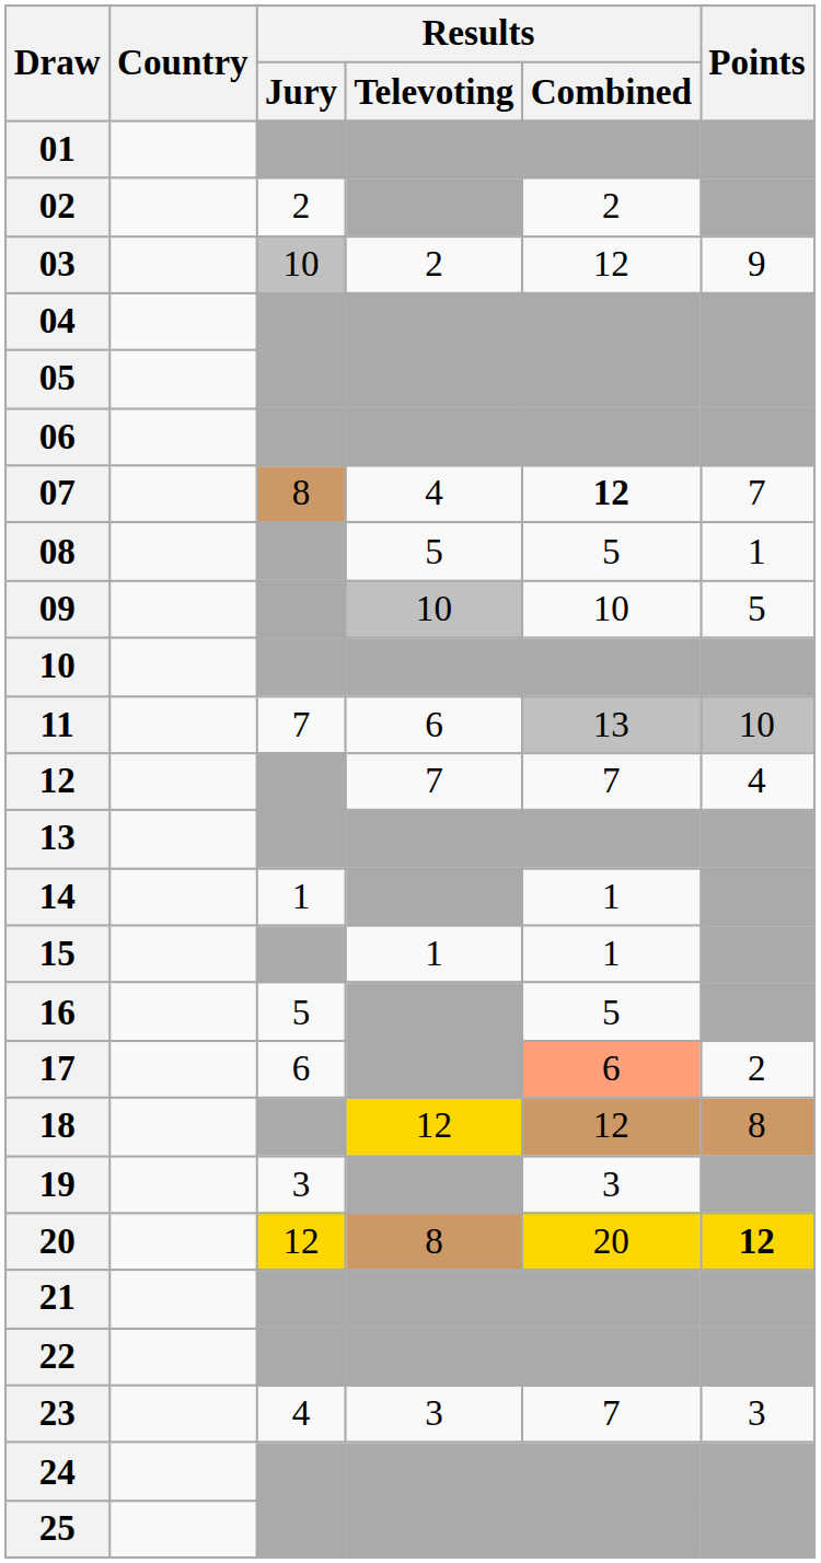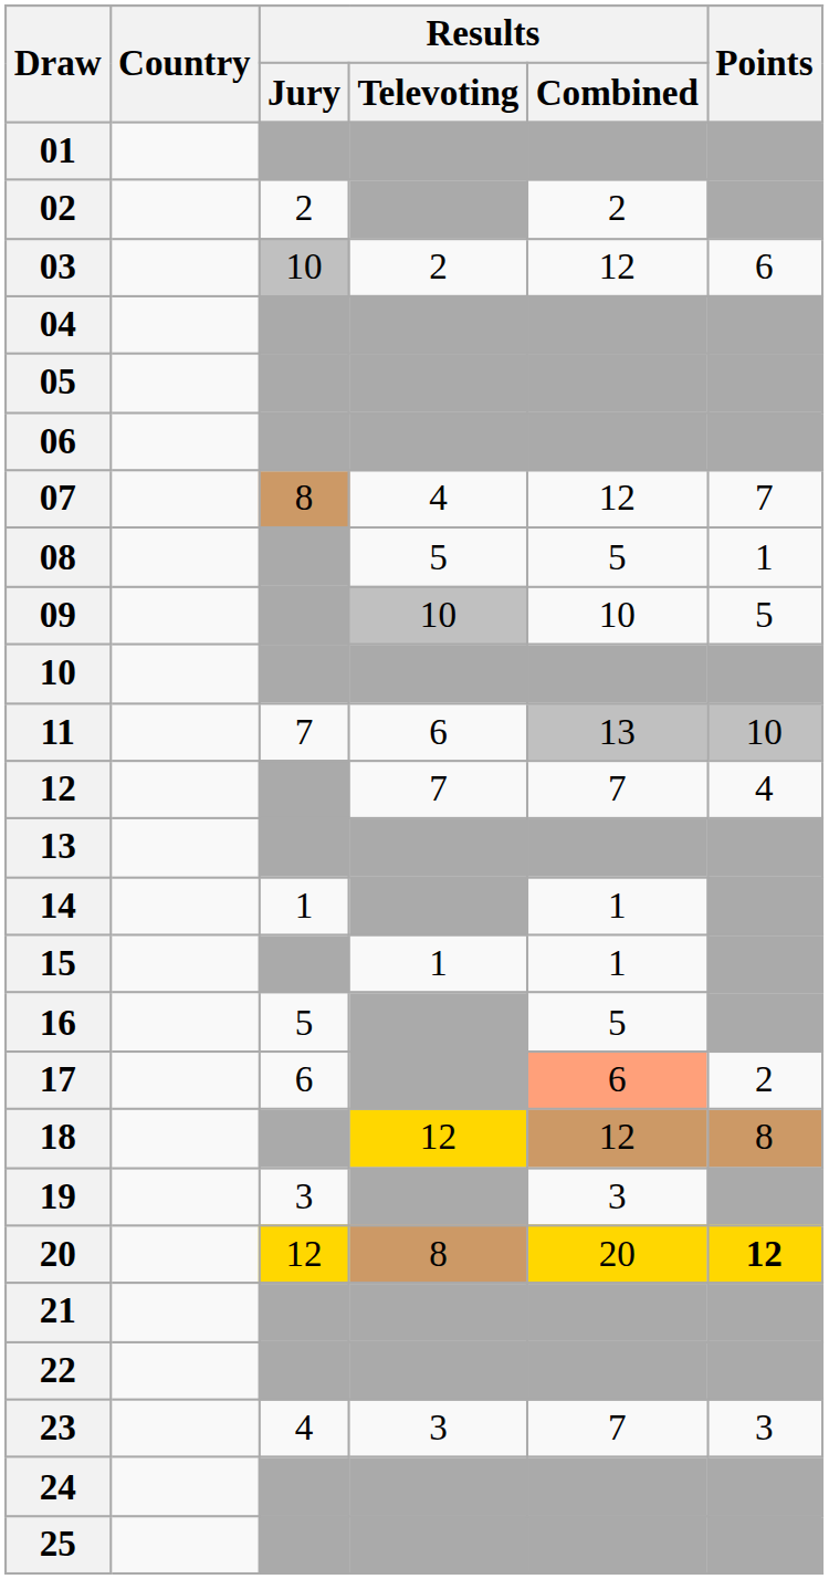03 | Points: 9 -> 6
07 | Results / Combined: bold -> normal
